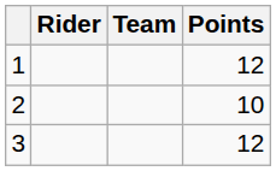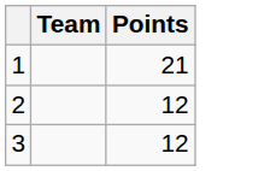- column: Rider
1 | Points: 12 -> 21
2 | Points: 10 -> 12
